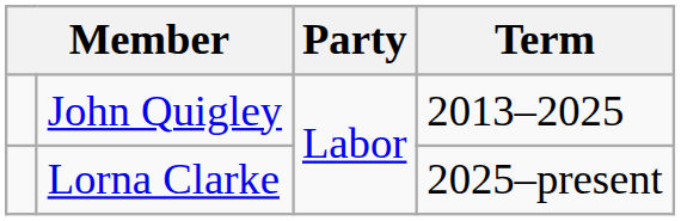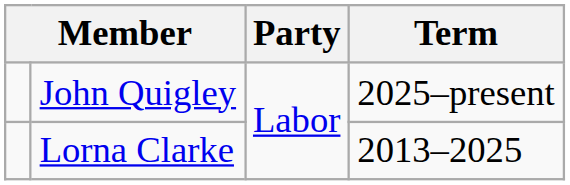John Quigley | Term: 2013–2025 -> 2025–present
Lorna Clarke | Term: 2025–present -> 2013–2025
